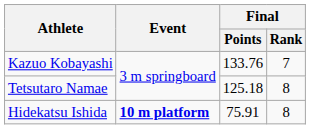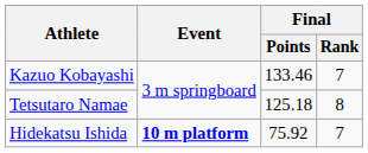Kazuo Kobayashi | Final / Points: 133.76 -> 133.46
Hidekatsu Ishida | Final / Points: 75.91 -> 75.92
Hidekatsu Ishida | Final / Rank: 8 -> 7
